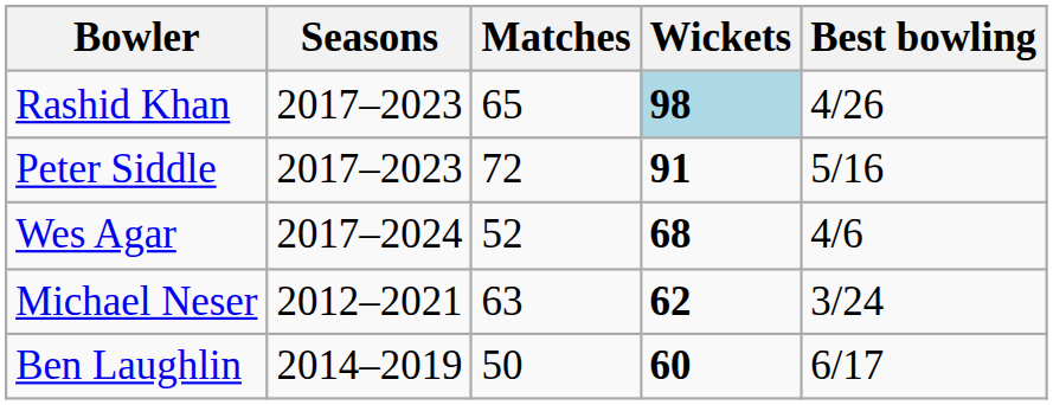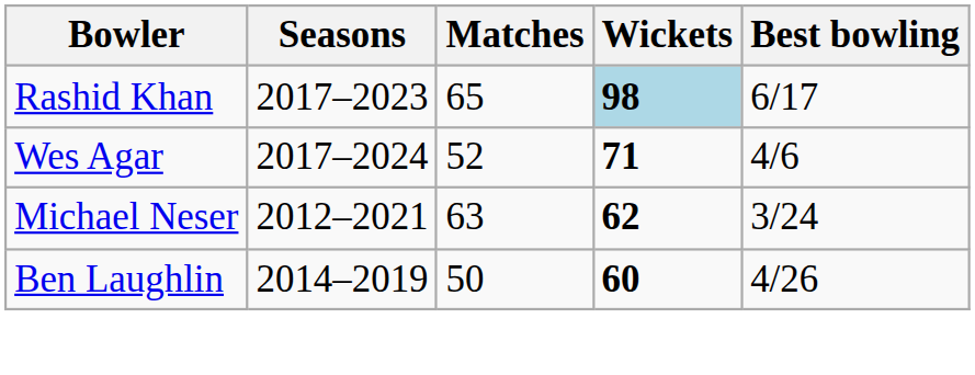Rashid Khan | Best bowling: 4/26 -> 6/17
- row: Peter Siddle | 2017–2023 | 72 | 91 | 5/16
Wes Agar | Wickets: 68 -> 71
Ben Laughlin | Best bowling: 6/17 -> 4/26
